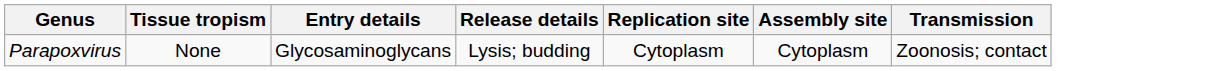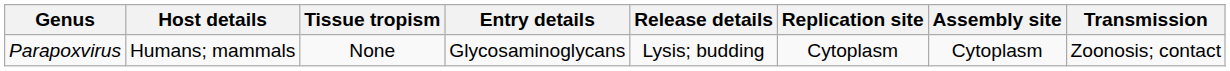+ column: Host details | Humans; mammals
